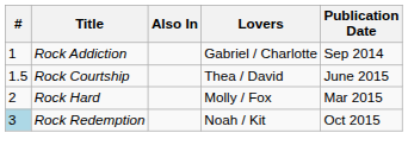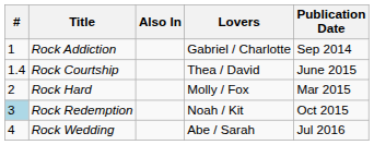Rock Courtship | #: 1.5 -> 1.4
+ row: 4 | Rock Wedding | Abe / Sarah | Jul 2016
